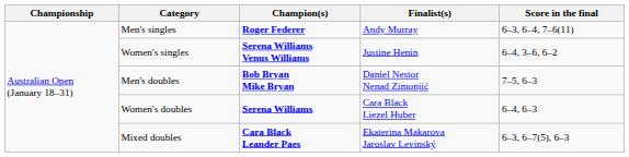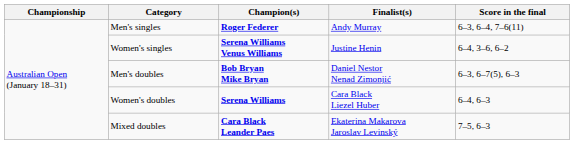Men's doubles | Score in the final: 7–5, 6–3 -> 6–3, 6–7(5), 6–3
Mixed doubles | Score in the final: 6–3, 6–7(5), 6–3 -> 7–5, 6–3
